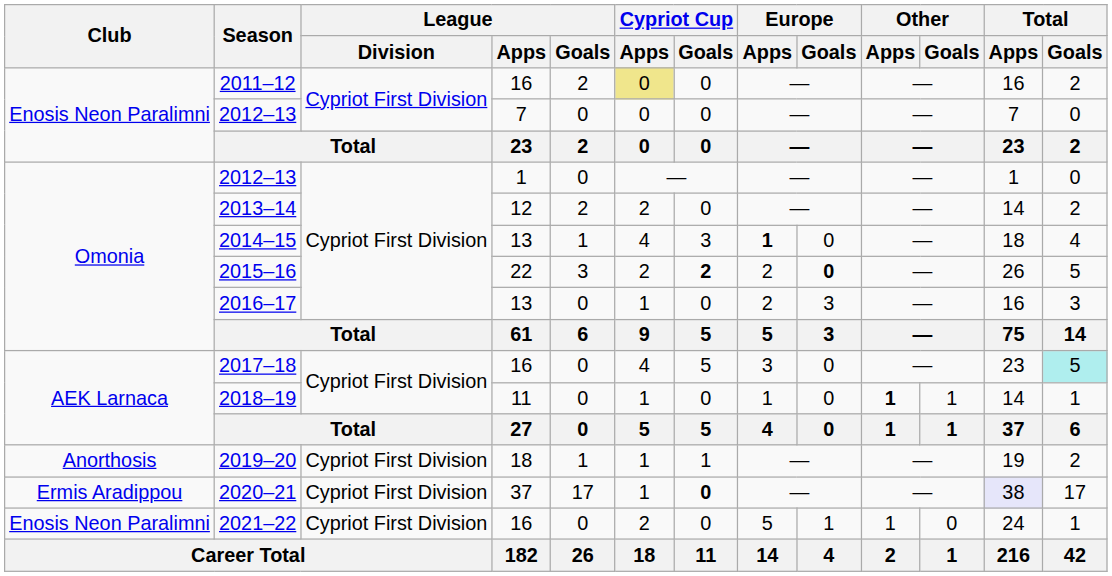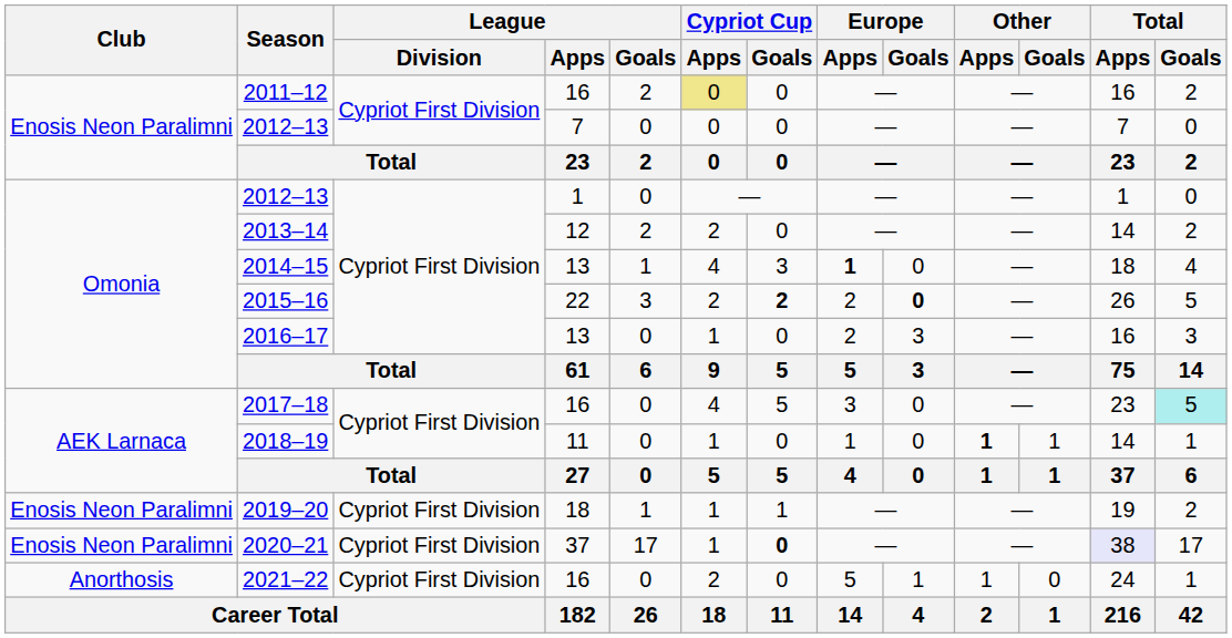2019–20 | Club: Anorthosis -> Enosis Neon Paralimni
2020–21 | Club: Ermis Aradippou -> Enosis Neon Paralimni
2021–22 | Club: Enosis Neon Paralimni -> Anorthosis
